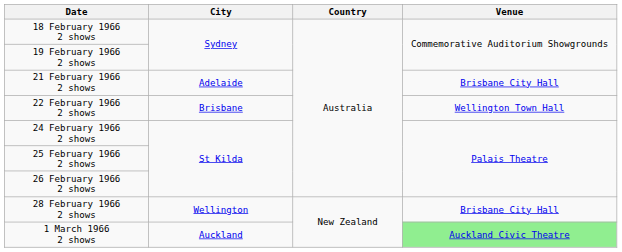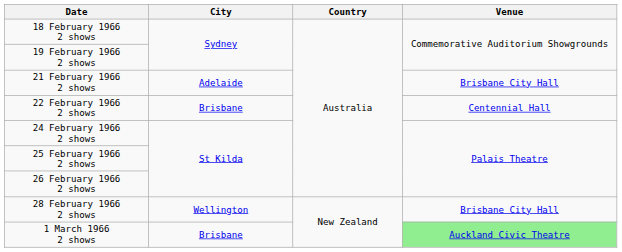22 February 1966 2 shows | Venue: Wellington Town Hall -> Centennial Hall
1 March 1966 2 shows | City: Auckland -> Brisbane
